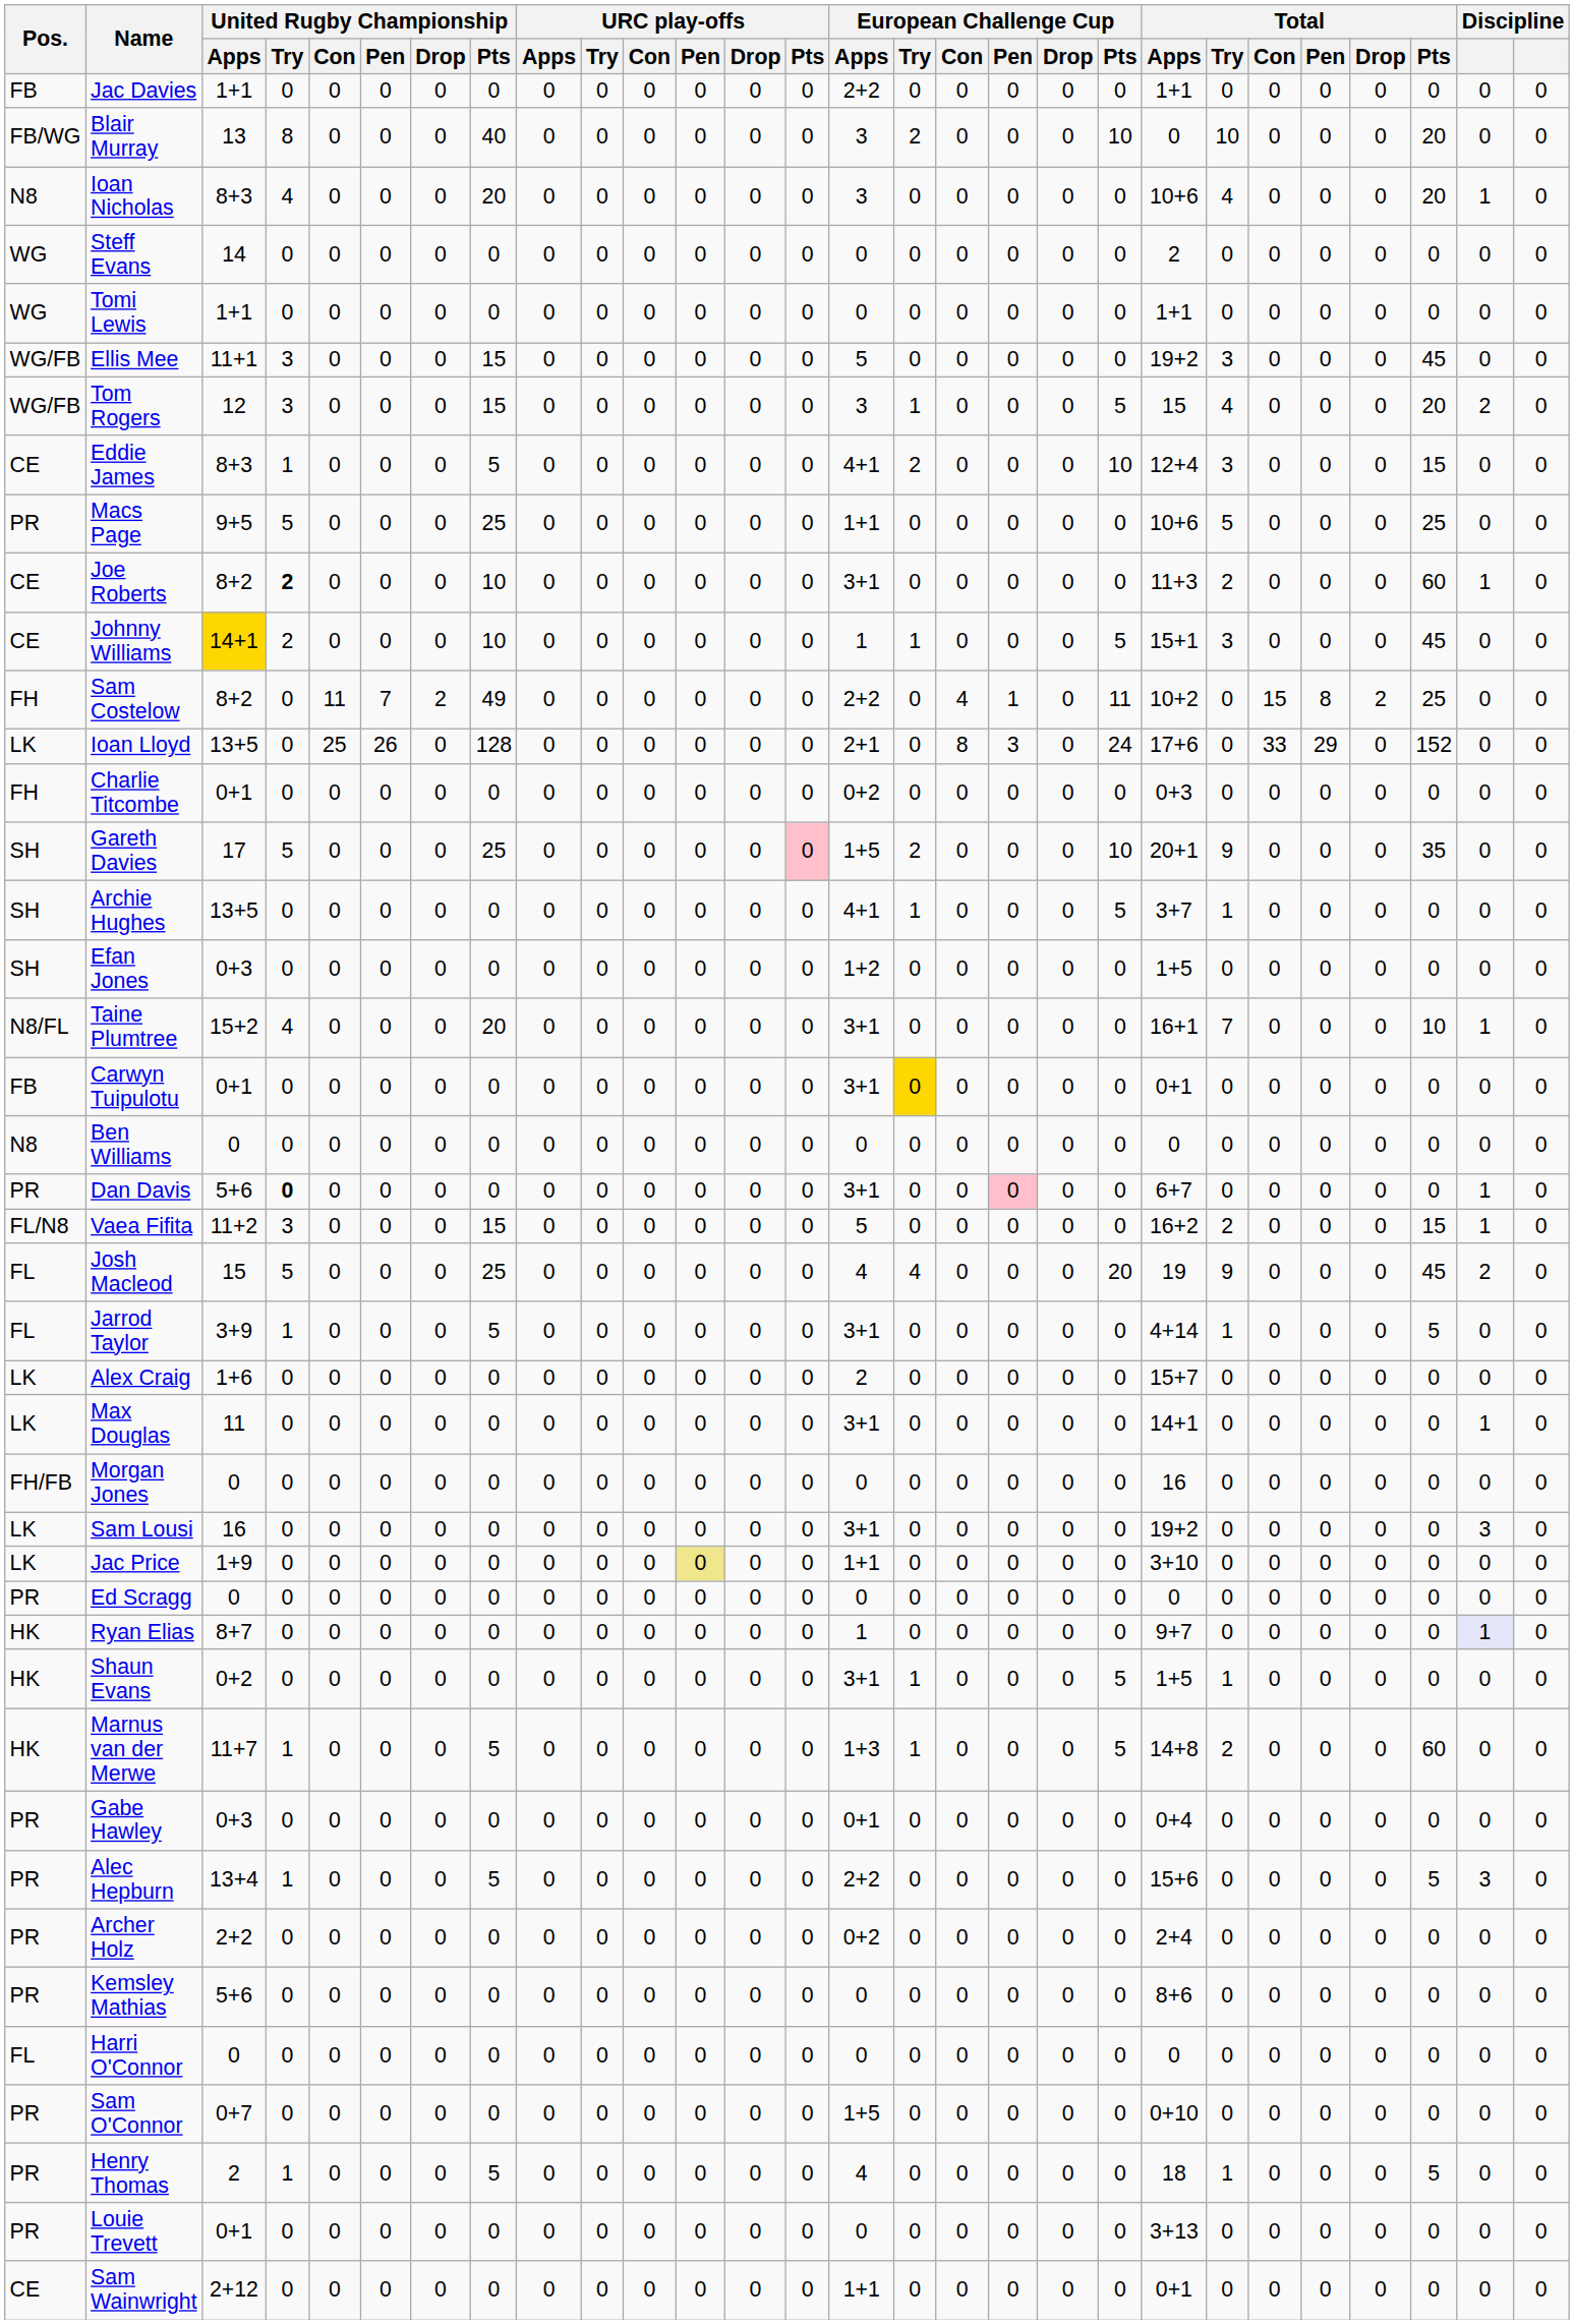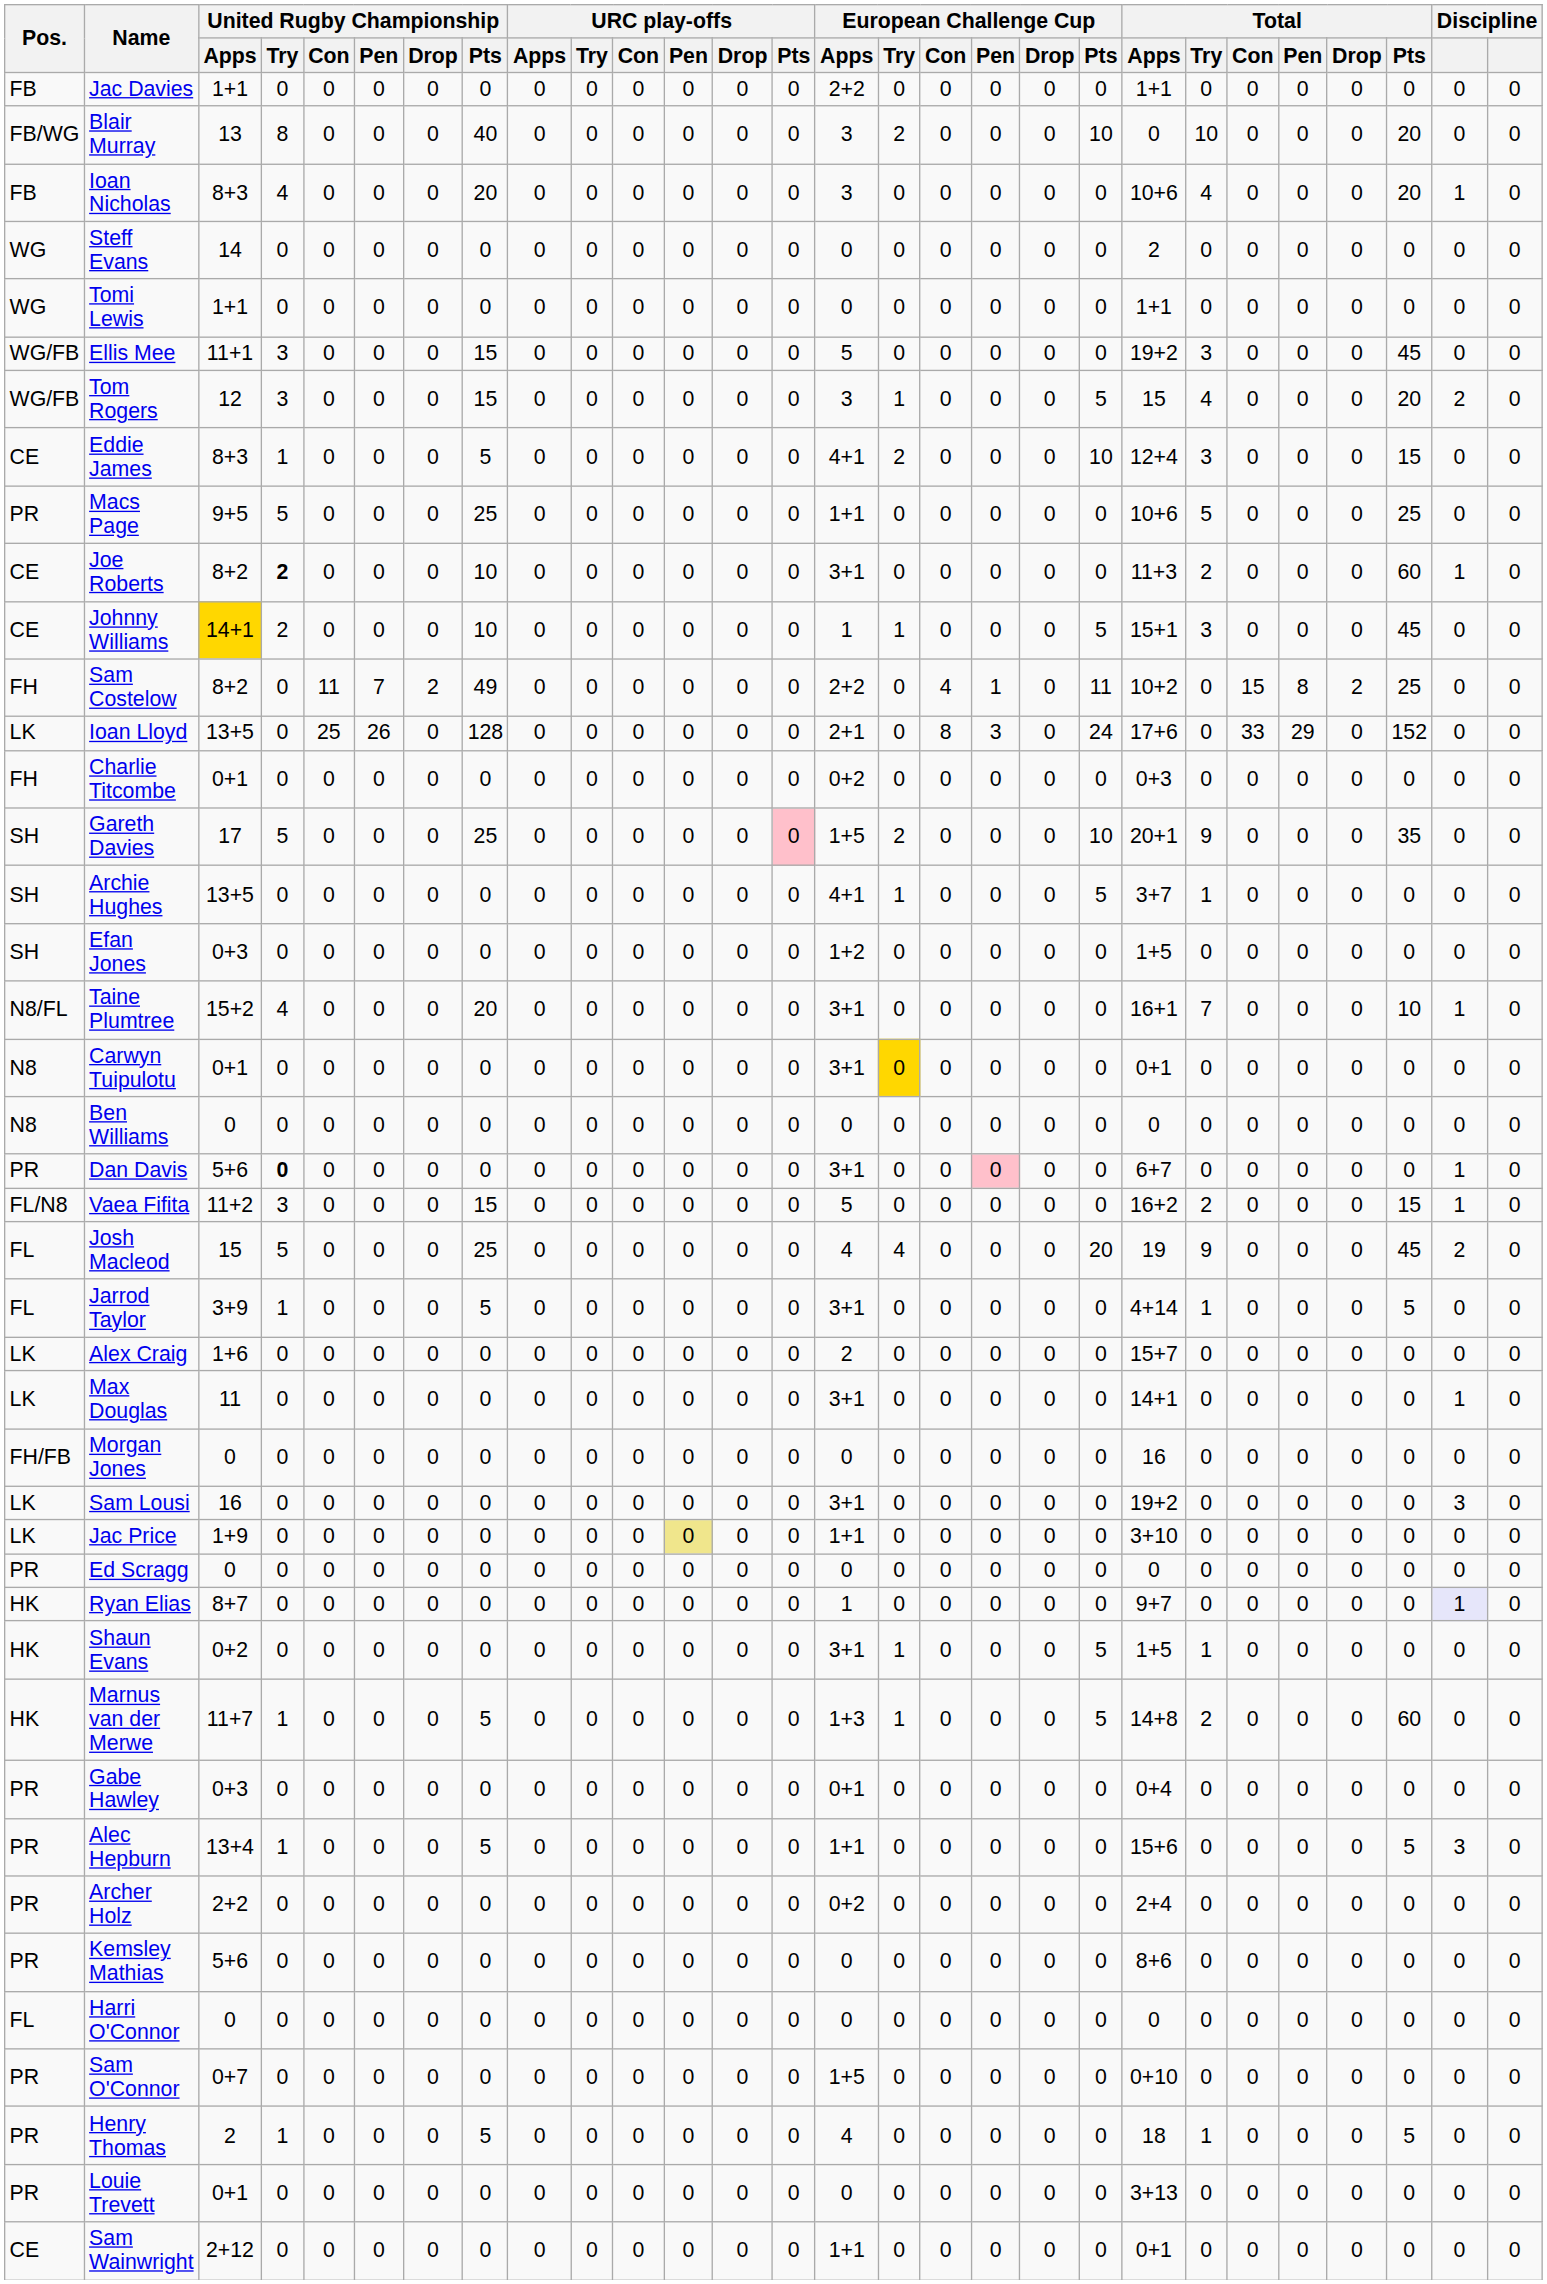Ioan Nicholas | Pos.: N8 -> FB
Carwyn Tuipulotu | Pos.: FB -> N8
Alec Hepburn | European Challenge Cup / Apps: 2+2 -> 1+1
